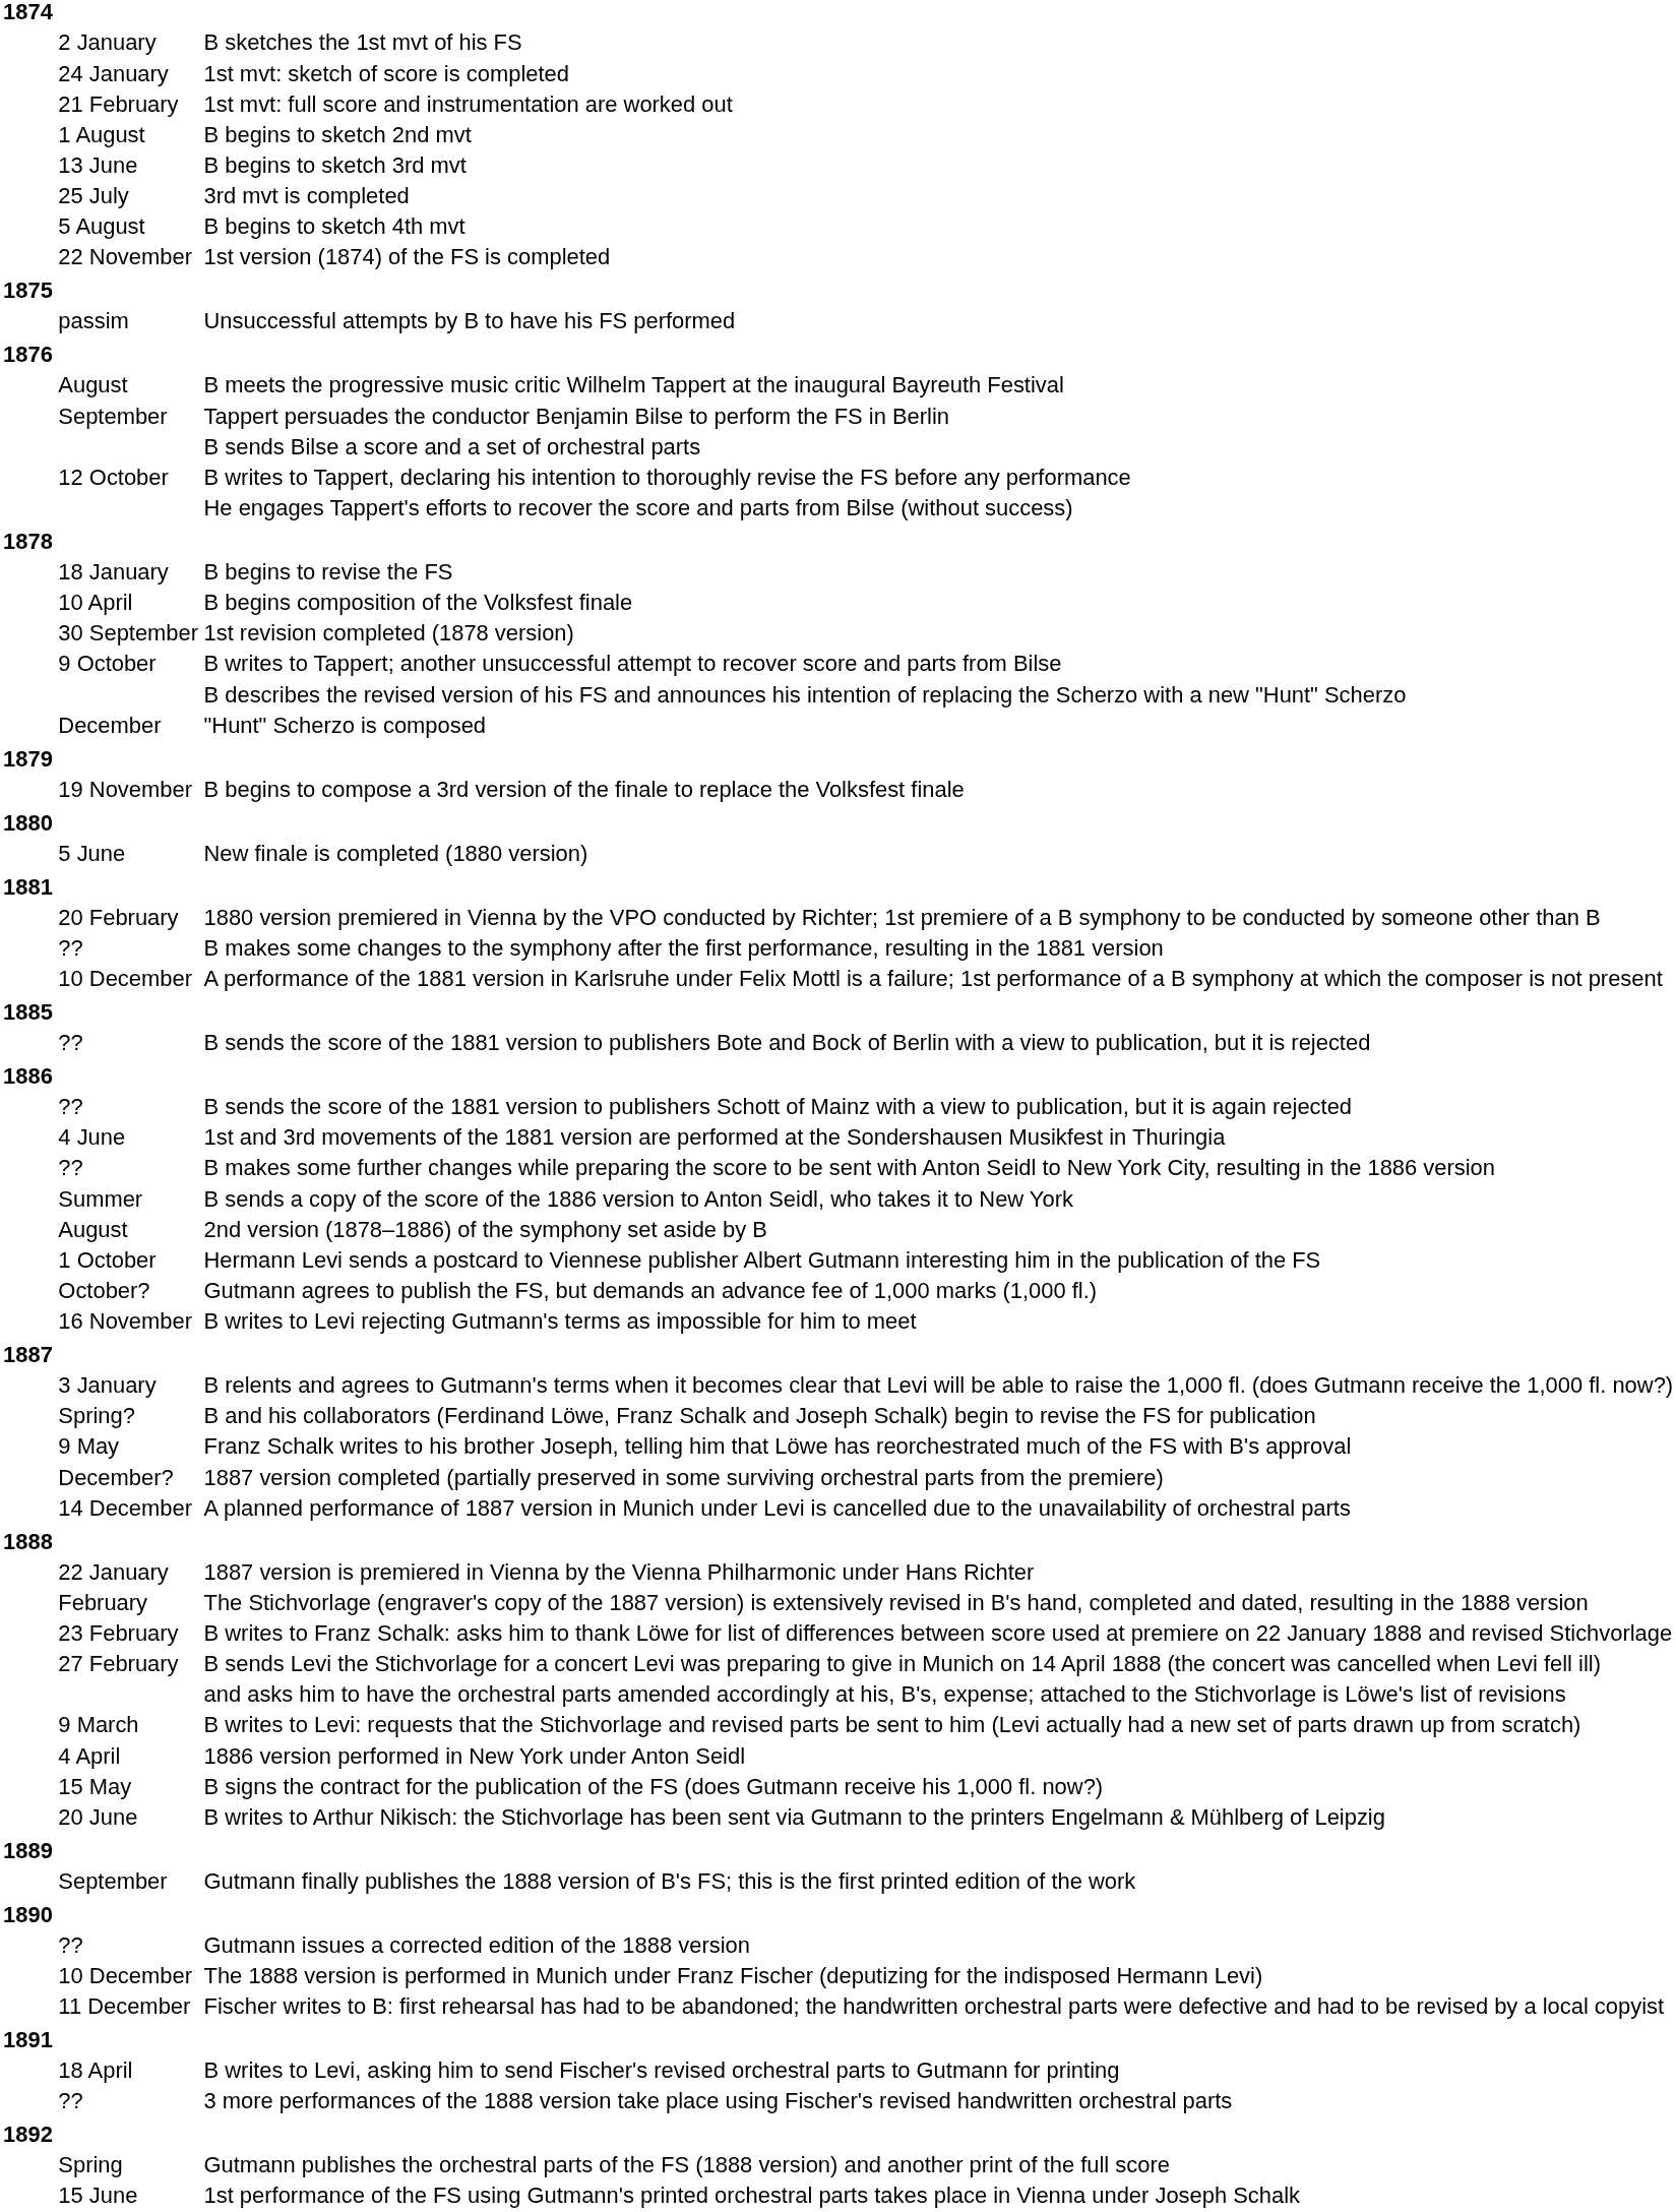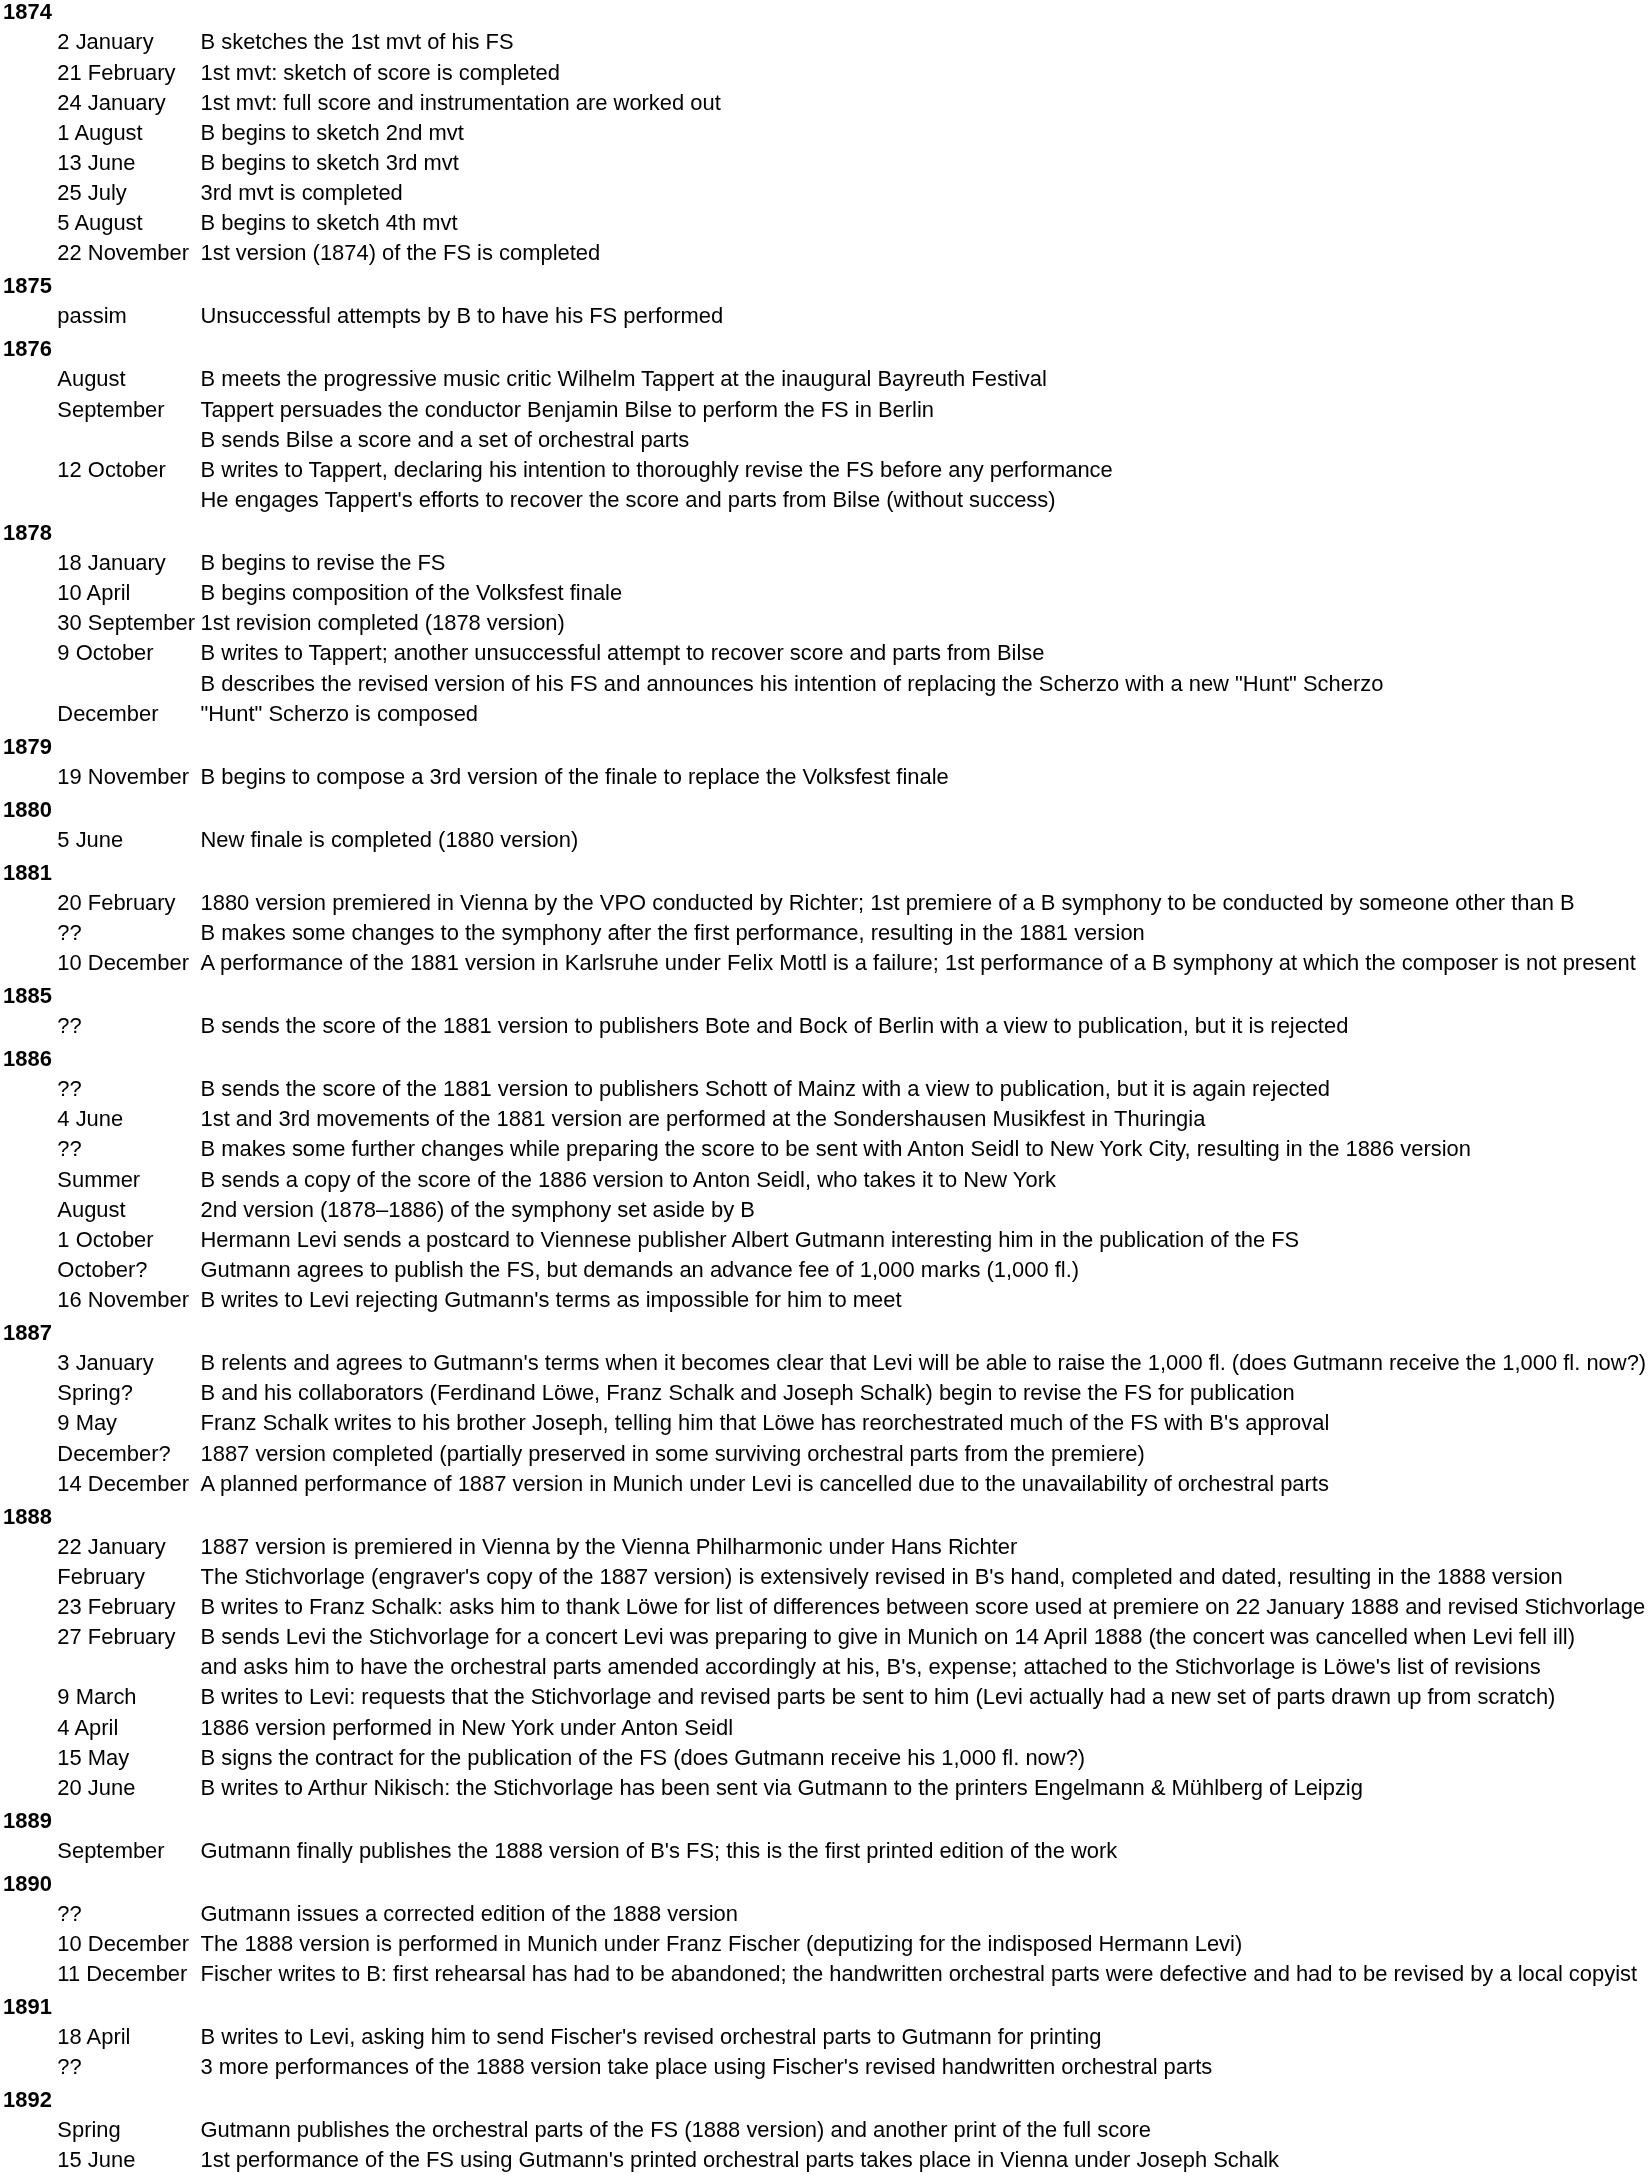1st mvt: sketch of score is completed | column 2: 24 January -> 21 February
1st mvt: full score and instrumentation are worked out | column 2: 21 February -> 24 January
